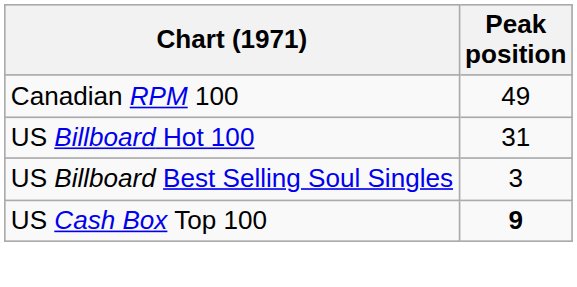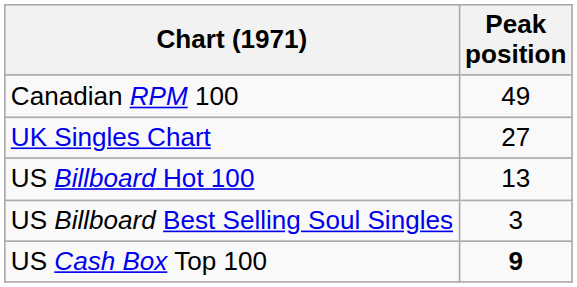+ row: UK Singles Chart | 27
US Billboard Hot 100 | Peak position: 31 -> 13
